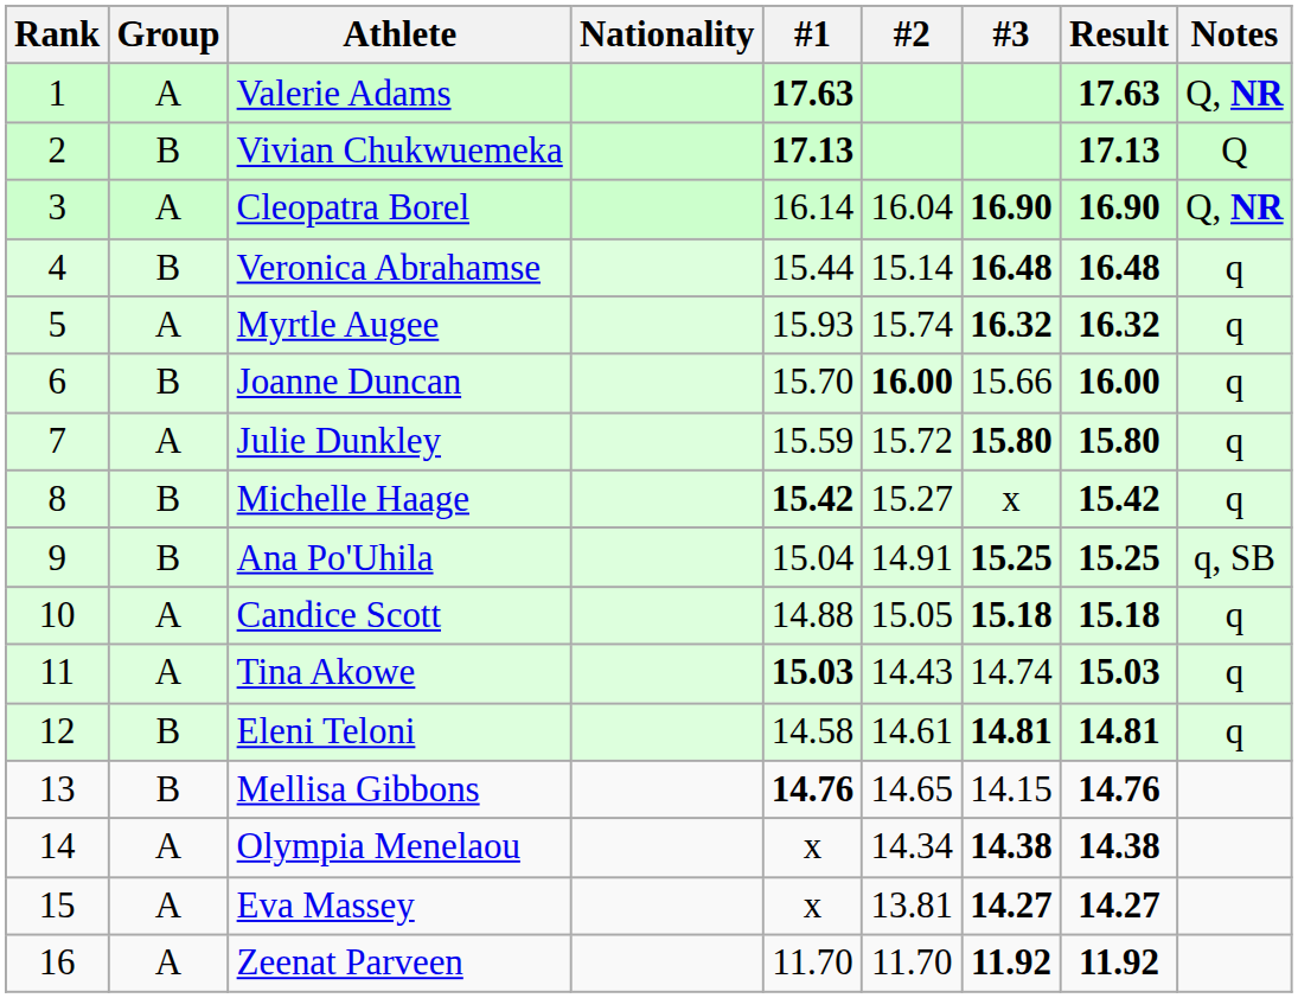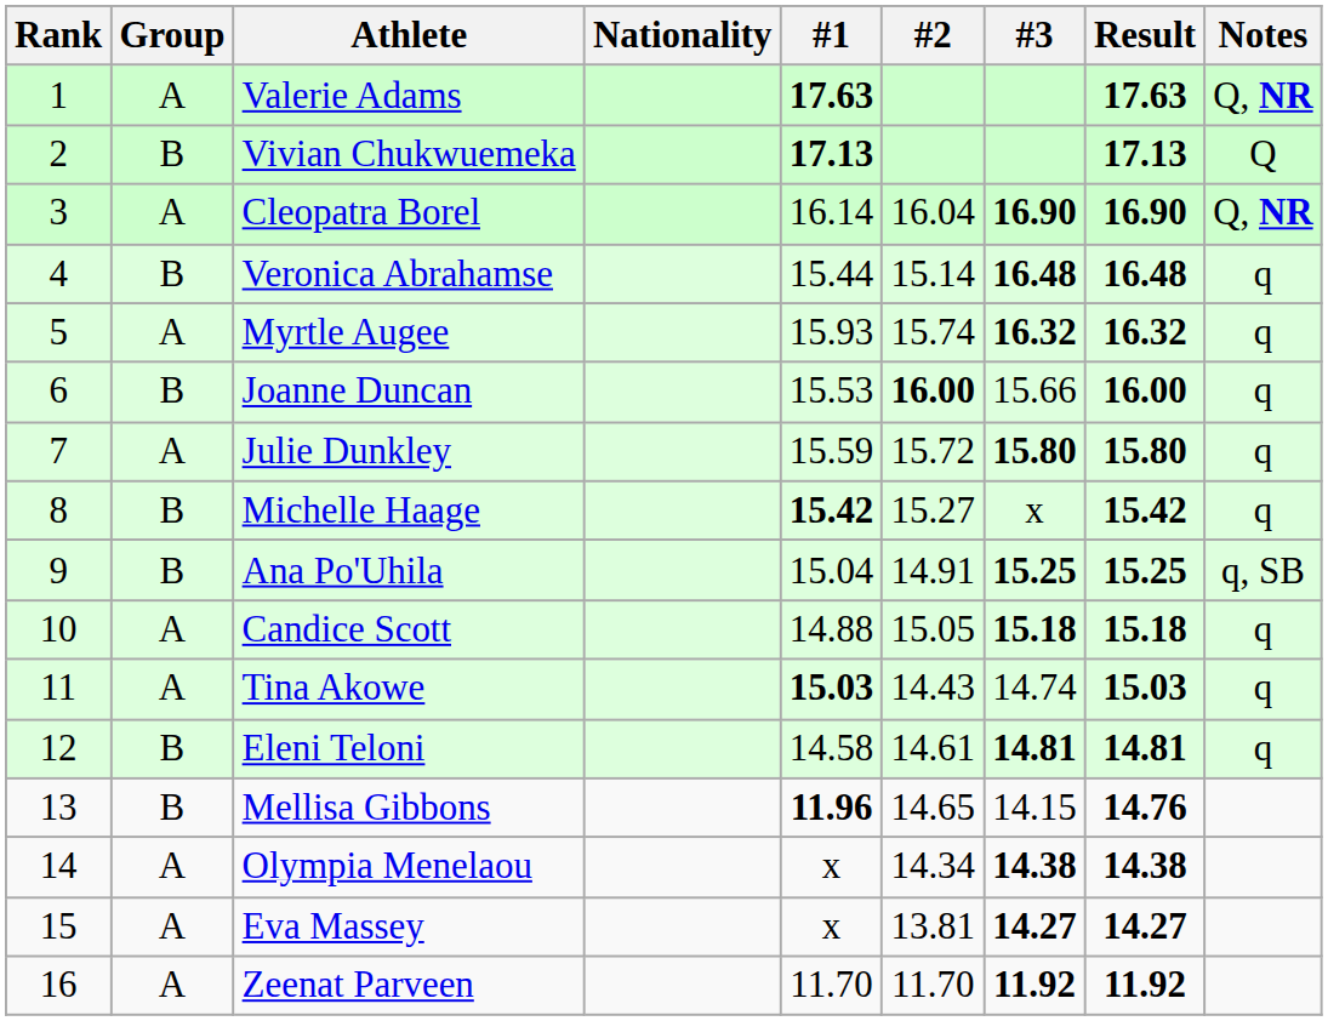Joanne Duncan | #1: 15.70 -> 15.53
Mellisa Gibbons | #1: 14.76 -> 11.96
